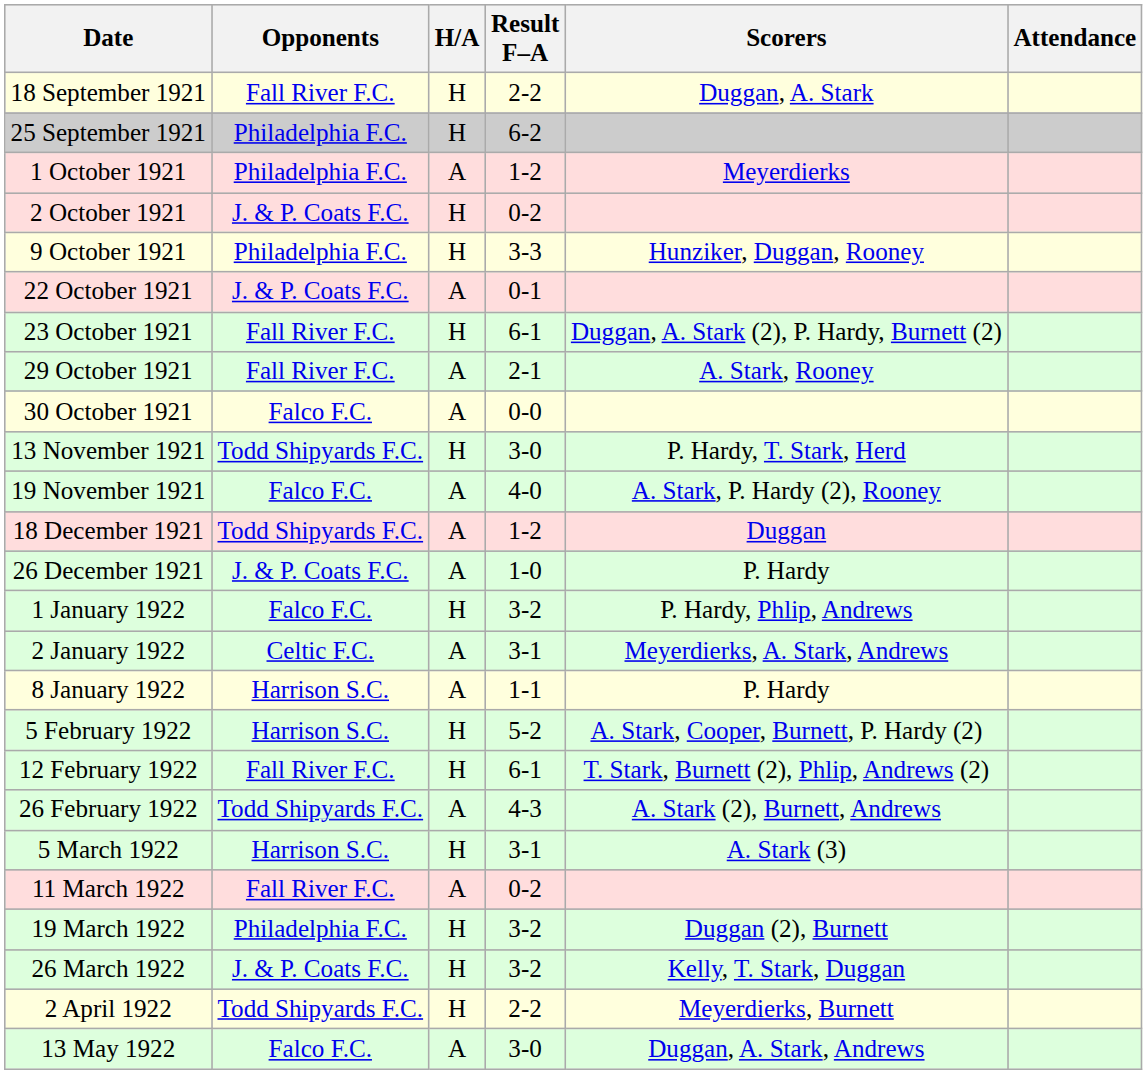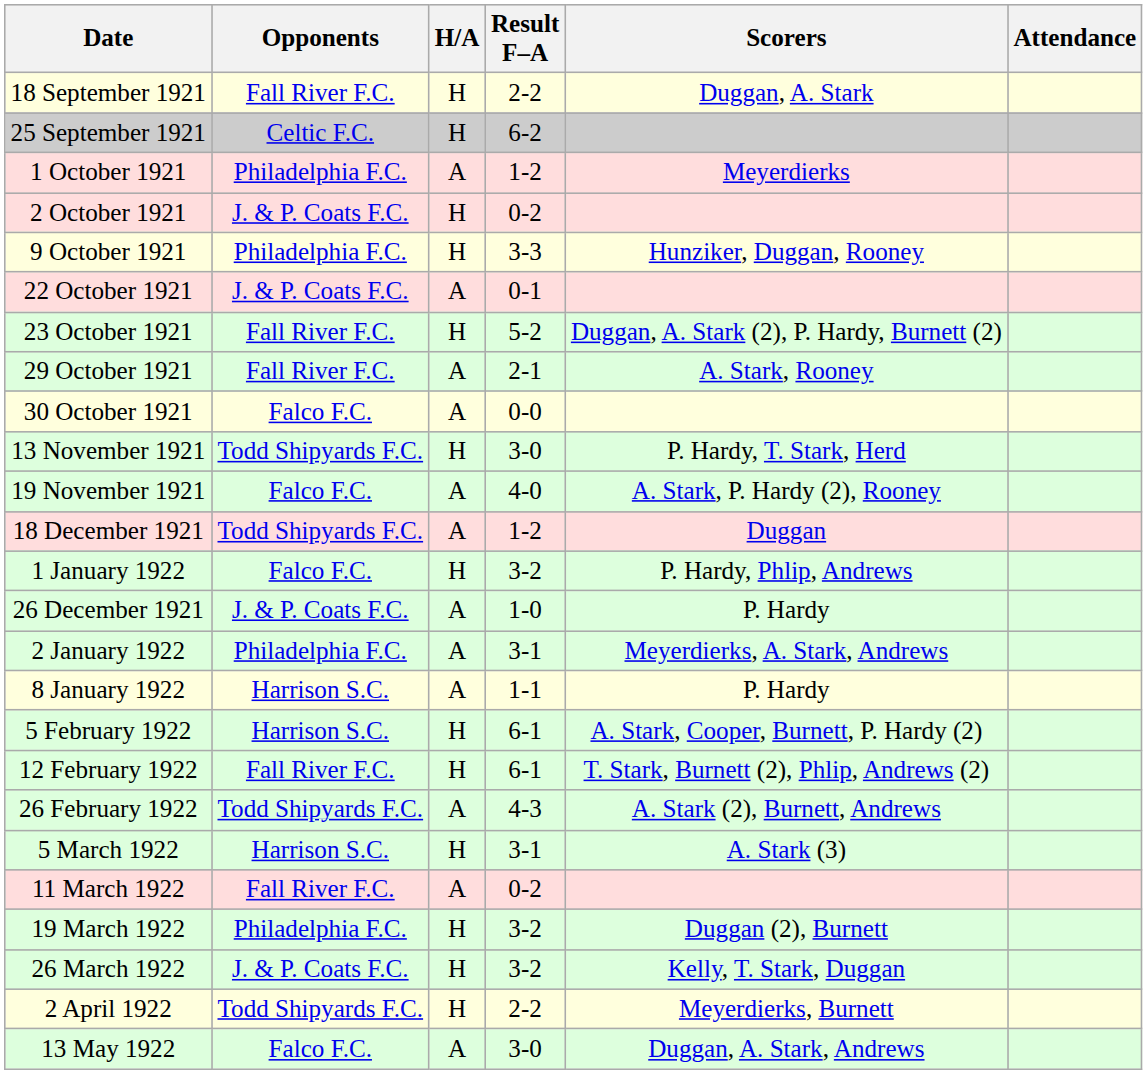25 September 1921 | Opponents: Philadelphia F.C. -> Celtic F.C.
23 October 1921 | Result F–A: 6-1 -> 5-2
rows swapped: 26 December 1921 <-> 1 January 1922
2 January 1922 | Opponents: Celtic F.C. -> Philadelphia F.C.
5 February 1922 | Result F–A: 5-2 -> 6-1
